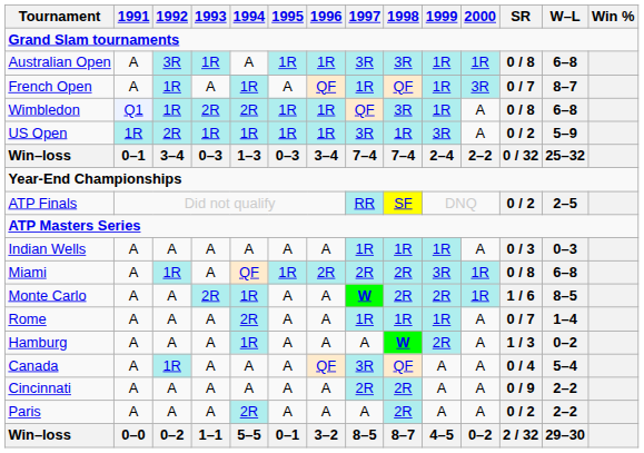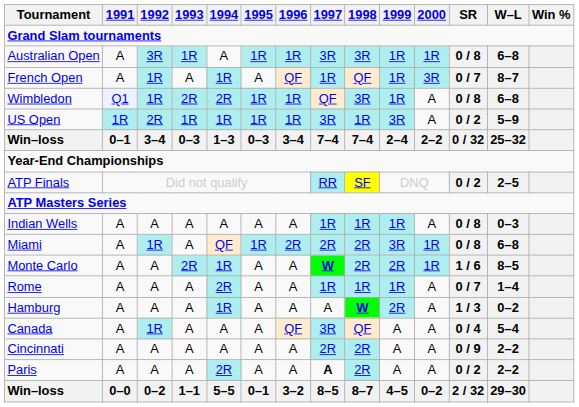Indian Wells | SR: 0 / 3 -> 0 / 8
Paris | 1997: normal -> bold
